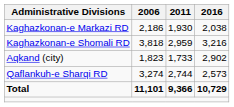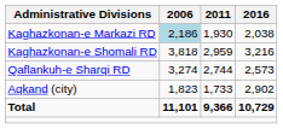Kaghazkonan-e Markazi RD | 2006: no background -> lightblue background
rows swapped: Qaflankuh-e Sharqi RD <-> Aqkand (city)
